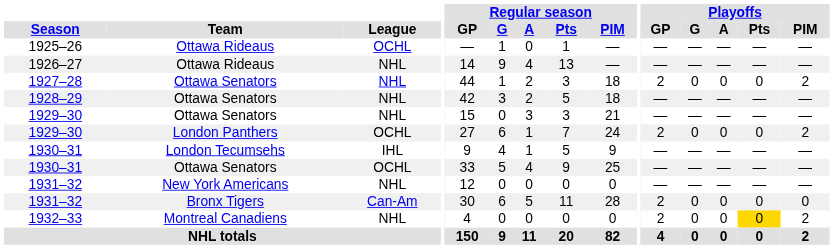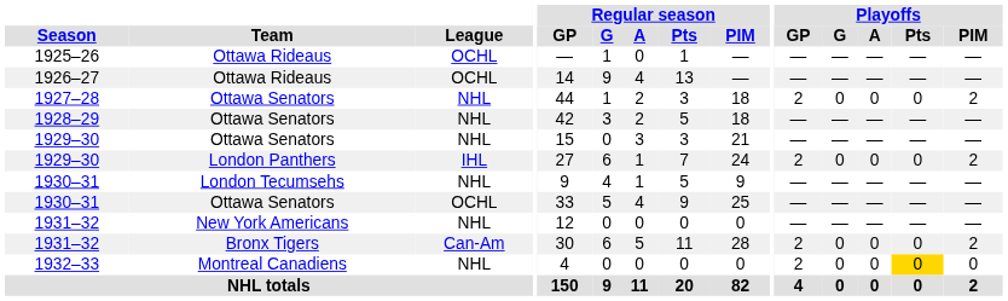1926–27 | League: NHL -> OCHL
1929–30 / London Panthers | League: OCHL -> IHL
1930–31 / London Tecumsehs | League: IHL -> NHL
1931–32 / Bronx Tigers | Playoffs / PIM: 0 -> 2
1932–33 | Playoffs / PIM: 2 -> 0
